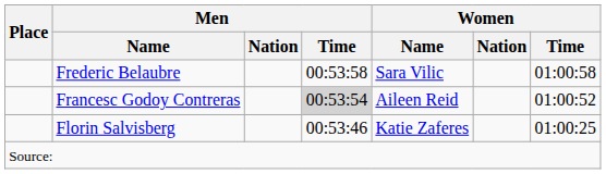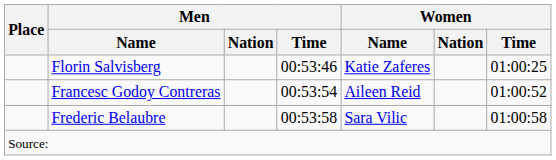rows swapped: Florin Salvisberg <-> Frederic Belaubre
Francesc Godoy Contreras | Men / Time: lightgrey background -> no background
